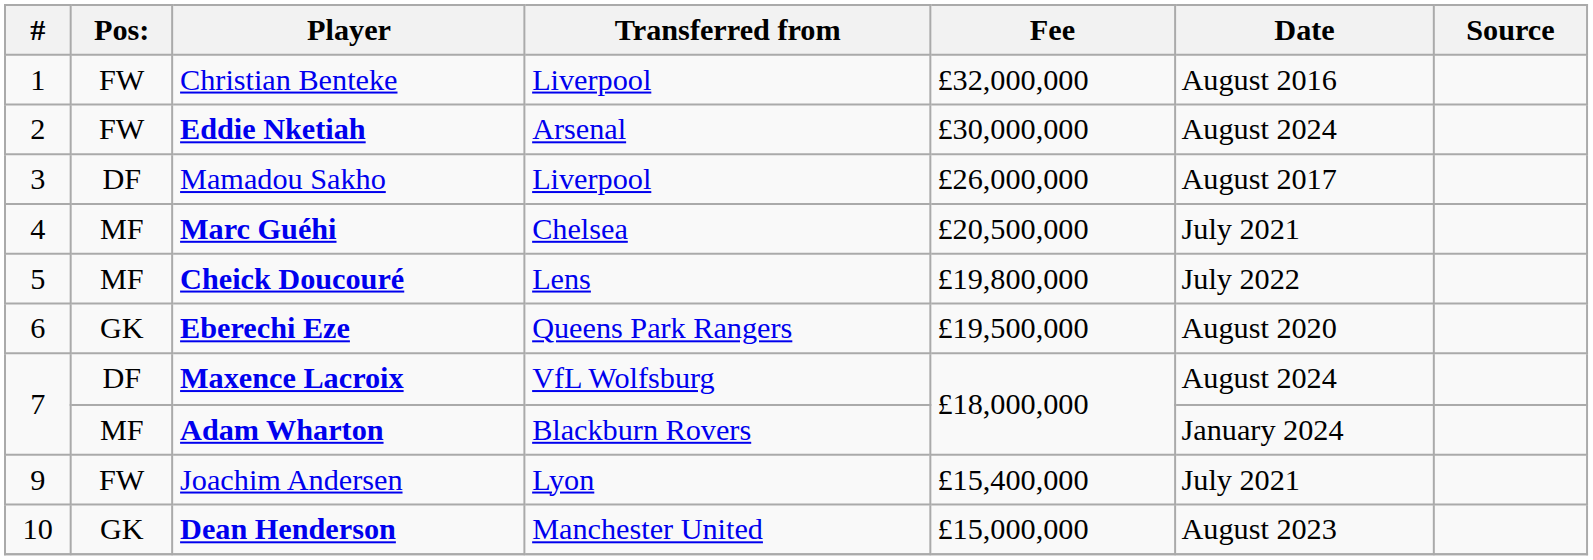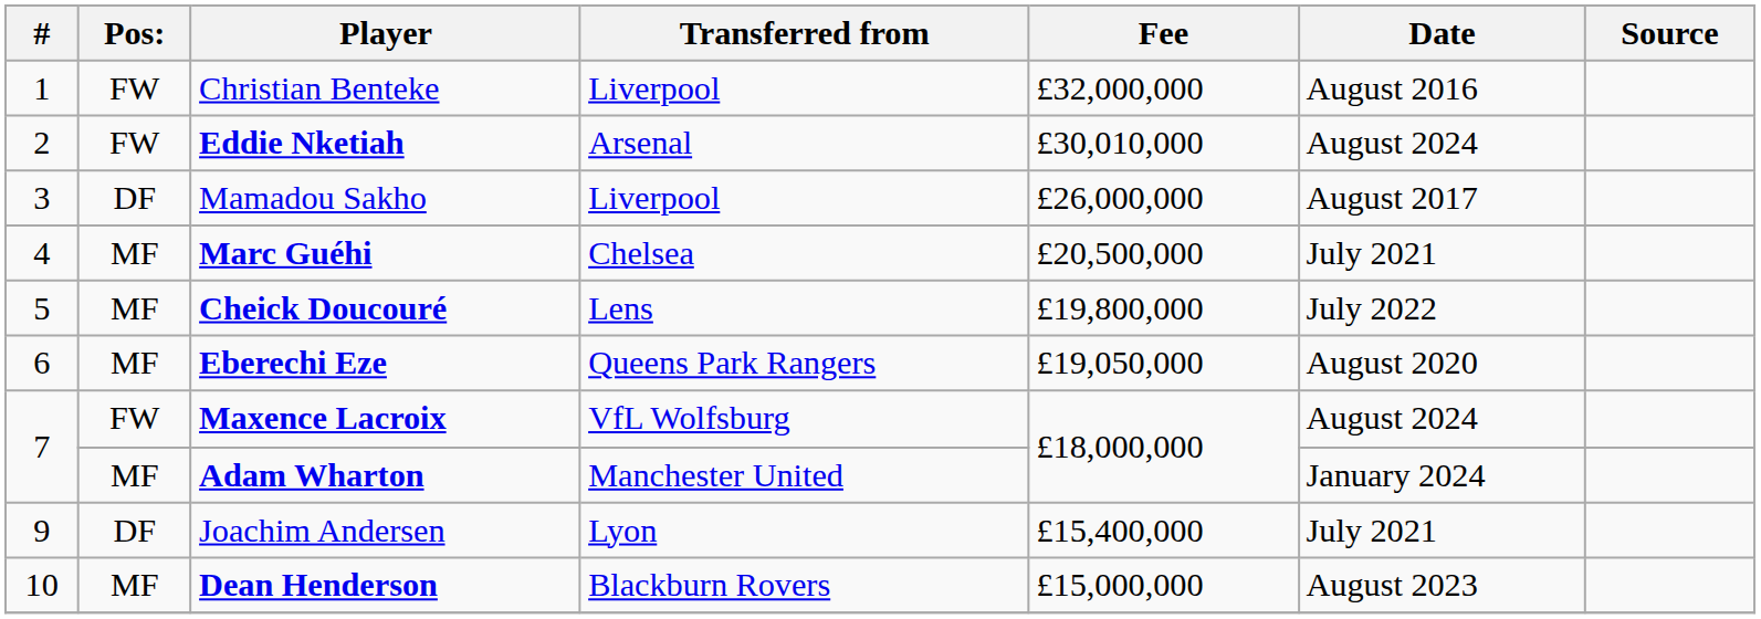Eddie Nketiah | Fee: £30,000,000 -> £30,010,000
Eberechi Eze | Pos:: GK -> MF
Eberechi Eze | Fee: £19,500,000 -> £19,050,000
Maxence Lacroix | Pos:: DF -> FW
Adam Wharton | Transferred from: Blackburn Rovers -> Manchester United
Joachim Andersen | Pos:: FW -> DF
Dean Henderson | Pos:: GK -> MF
Dean Henderson | Transferred from: Manchester United -> Blackburn Rovers
